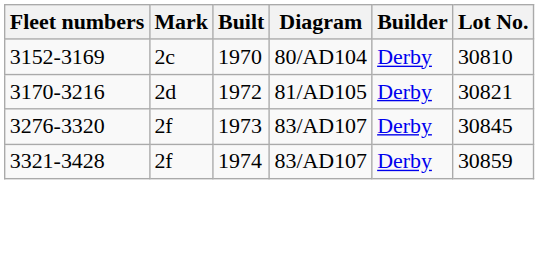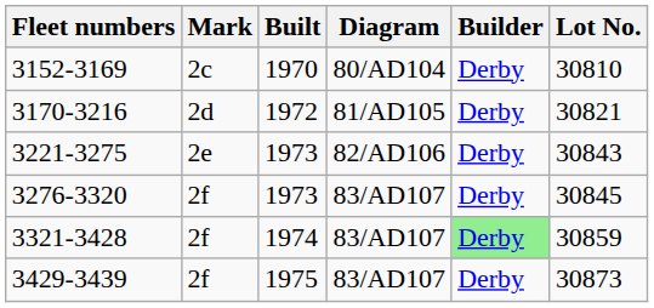+ row: 3221-3275 | 2e | 1973 | 82/AD106 | Derby | 30843
3321-3428 | Builder: no background -> lightgreen background
+ row: 3429-3439 | 2f | 1975 | 83/AD107 | Derby | 30873
